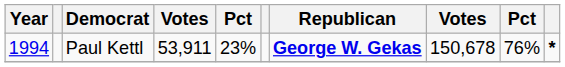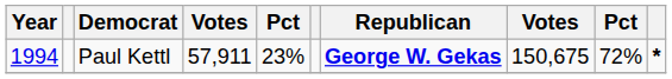Paul Kettl | column 4: 53,911 -> 57,911
Paul Kettl | column 8: 150,678 -> 150,675
Paul Kettl | column 9: 76% -> 72%
